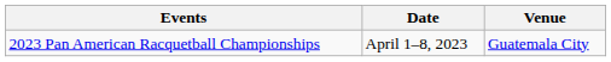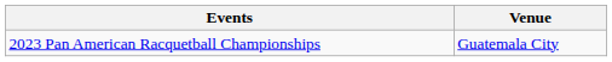- column: Date | April 1–8, 2023
